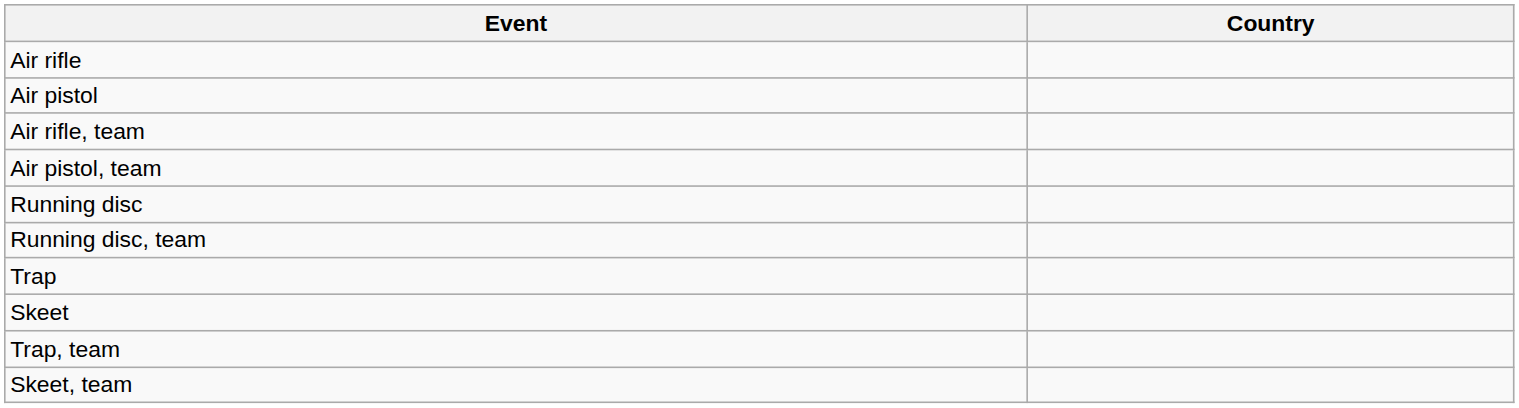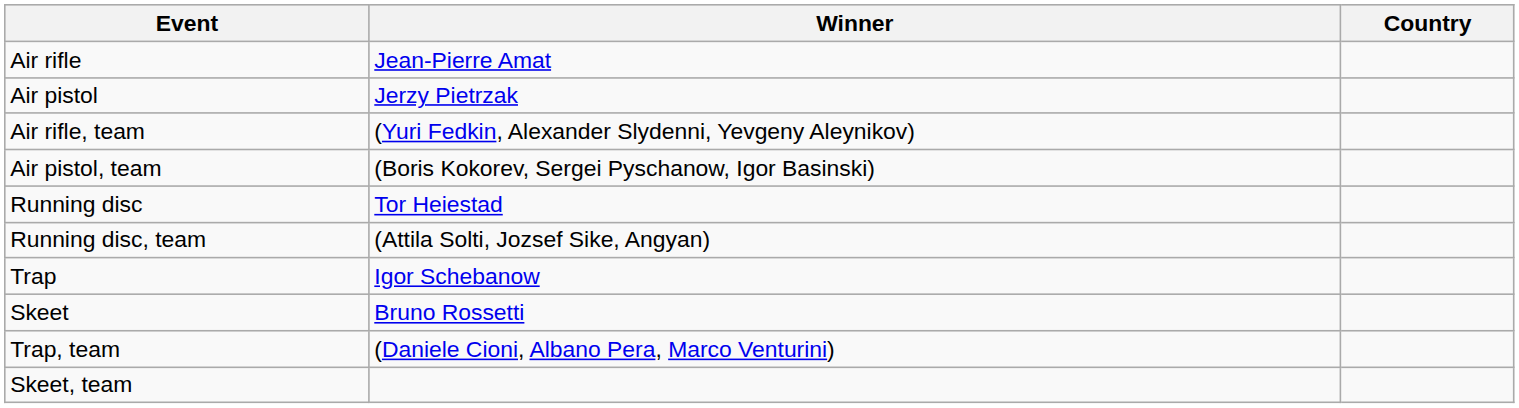+ column: Winner | Jean-Pierre Amat | Jerzy Pietrzak | (Yuri Fedkin, Alexander Slydenni, Yevgeny Aleynikov) | (Boris Kokorev, Sergei Pyschanow, Igor Basinski) | Tor Heiestad | (Attila Solti, Jozsef Sike, Angyan) | Igor Schebanow | Bruno Rossetti | (Daniele Cioni, Albano Pera, Marco Venturini)
